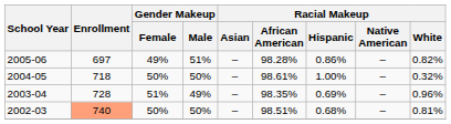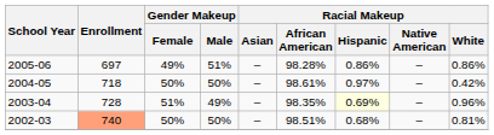2005-06 | Racial Makeup / White: 0.82% -> 0.86%
2004-05 | Racial Makeup / Hispanic: 1.00% -> 0.97%
2004-05 | Racial Makeup / White: 0.32% -> 0.42%
2003-04 | Racial Makeup / Hispanic: no background -> lightyellow background
